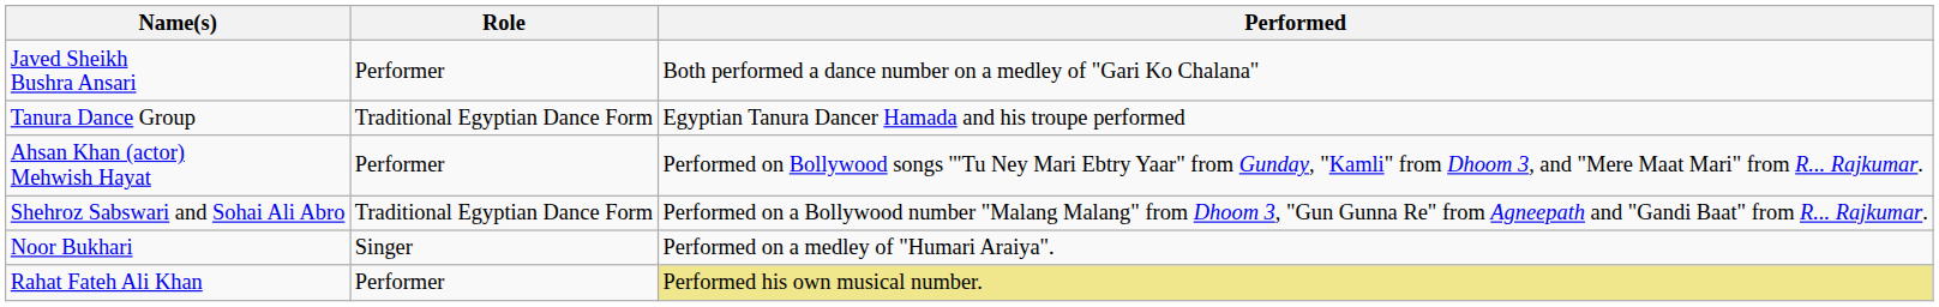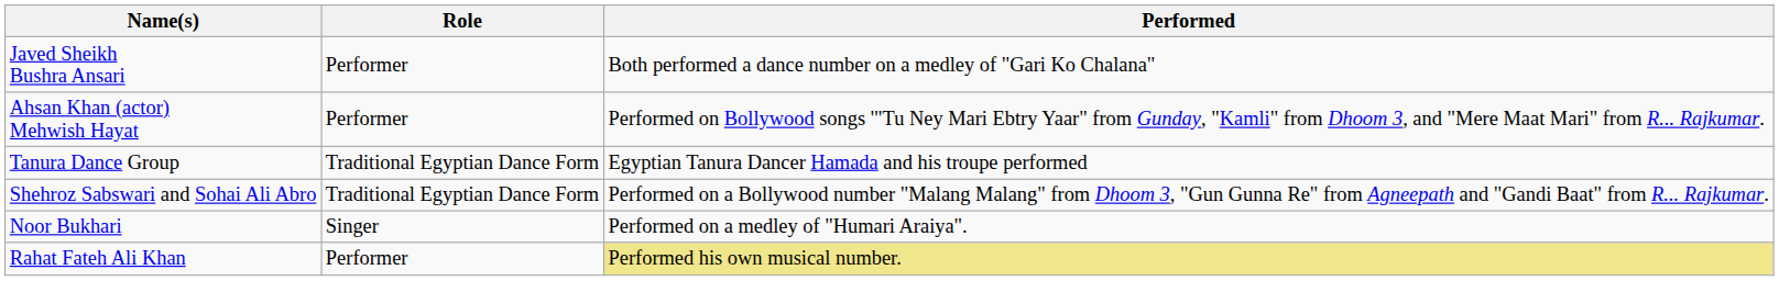rows swapped: Ahsan Khan (actor) Mehwish Hayat <-> Tanura Dance Group
